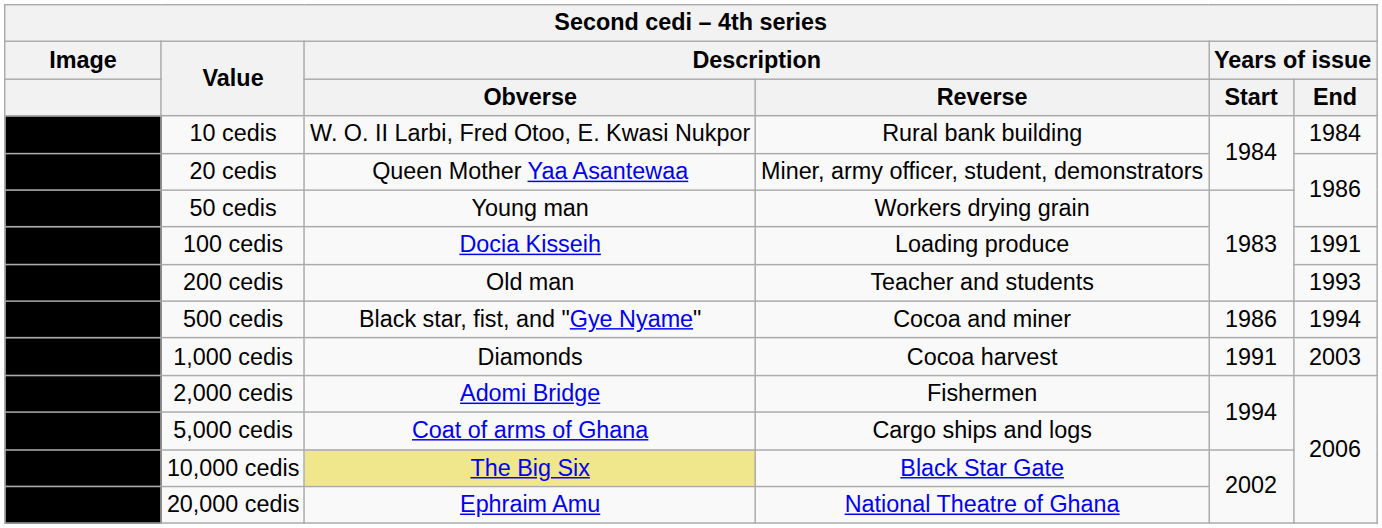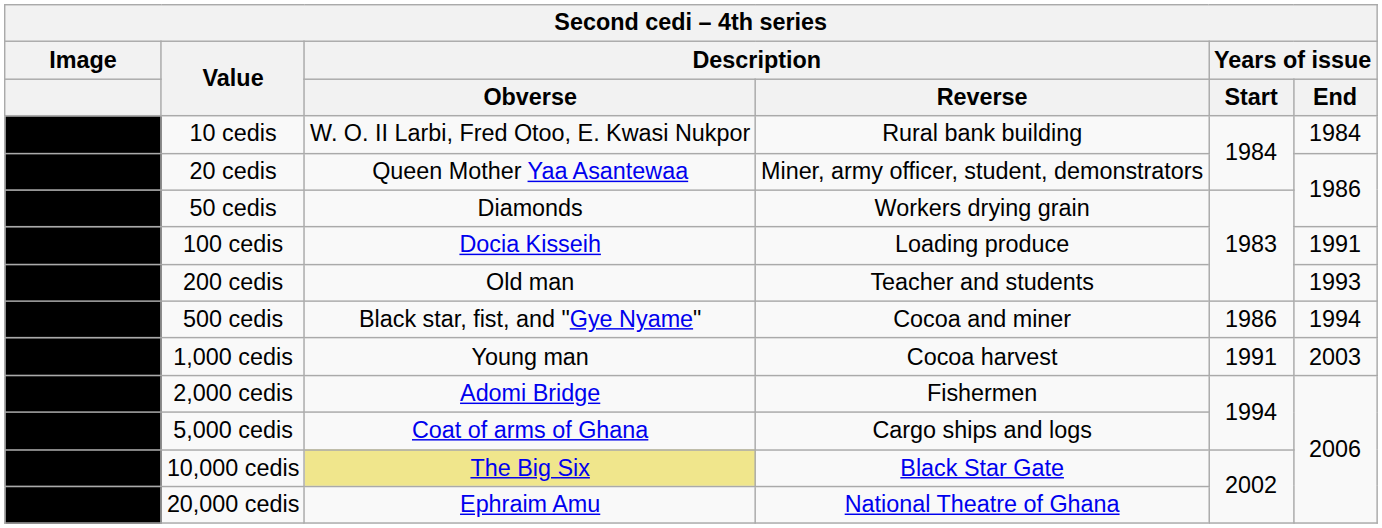50 cedis | Description / Obverse: Young man -> Diamonds
1,000 cedis | Description / Obverse: Diamonds -> Young man
